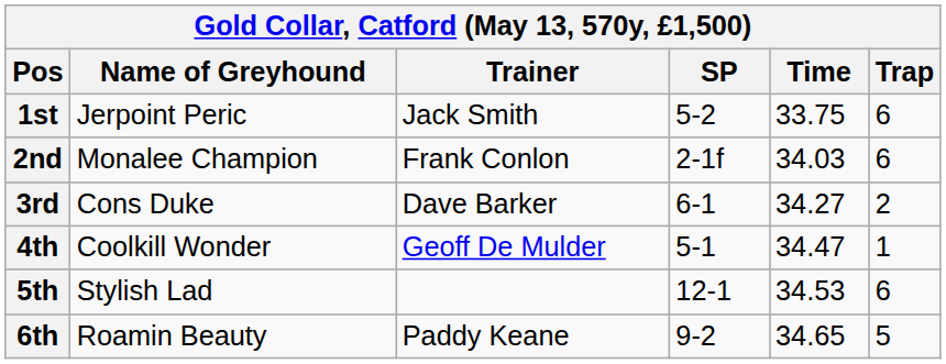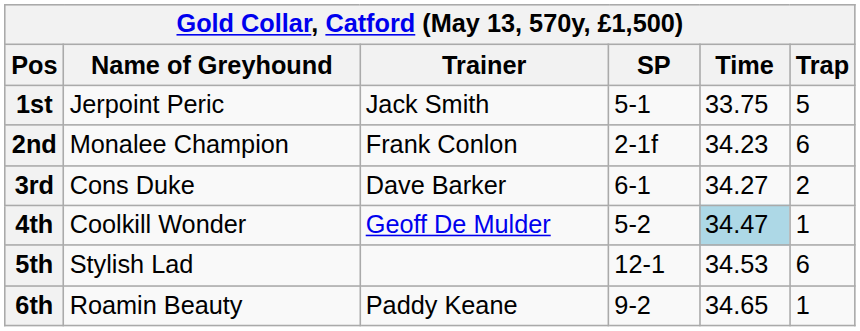1st | SP: 5-2 -> 5-1
1st | Trap: 6 -> 5
2nd | Time: 34.03 -> 34.23
4th | SP: 5-1 -> 5-2
4th | Time: no background -> lightblue background
6th | Trap: 5 -> 1
